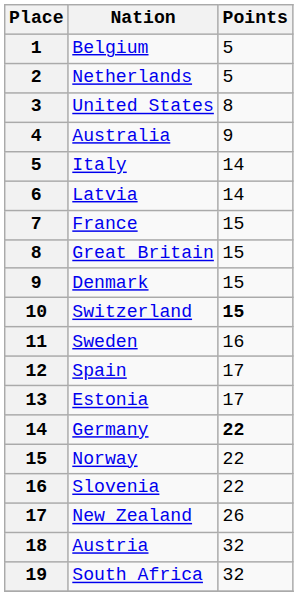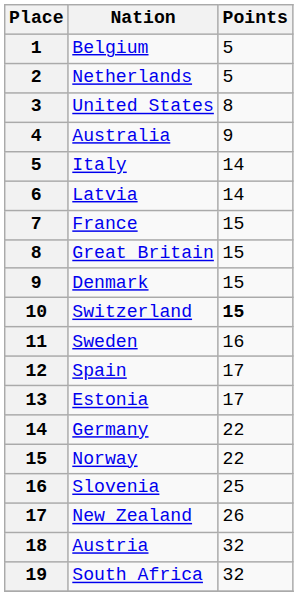Germany | Points: bold -> normal
Slovenia | Points: 22 -> 25
